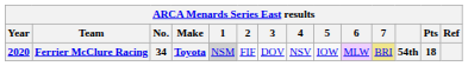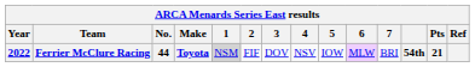Ferrier McClure Racing | Year: 2020 -> 2022
Ferrier McClure Racing | No.: 34 -> 44
Ferrier McClure Racing | 7: khaki background -> no background
Ferrier McClure Racing | Pts: 18 -> 21
